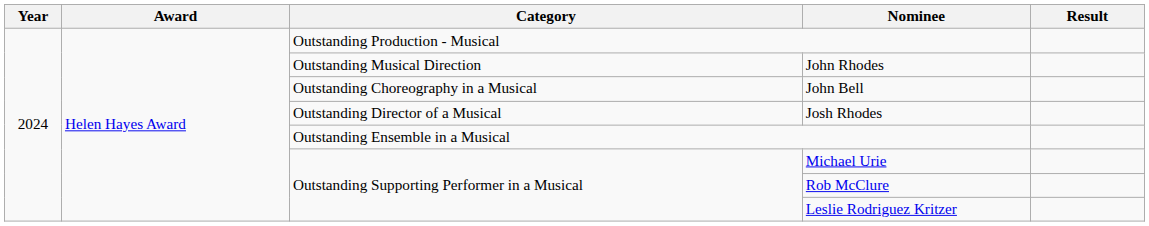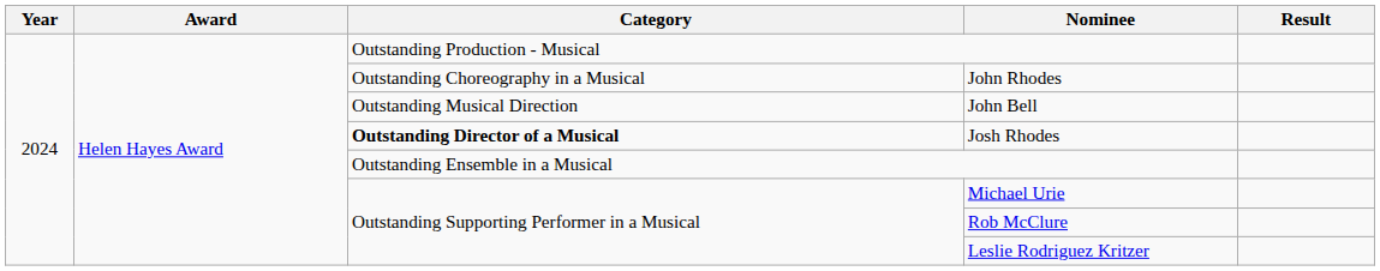John Rhodes | Category: Outstanding Musical Direction -> Outstanding Choreography in a Musical
John Bell | Category: Outstanding Choreography in a Musical -> Outstanding Musical Direction
Josh Rhodes | Category: normal -> bold
